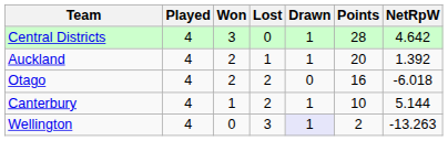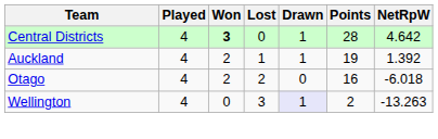Central Districts | Won: normal -> bold
Auckland | Points: 20 -> 19
- row: Canterbury | 4 | 1 | 2 | 1 | 10 | 5.144
